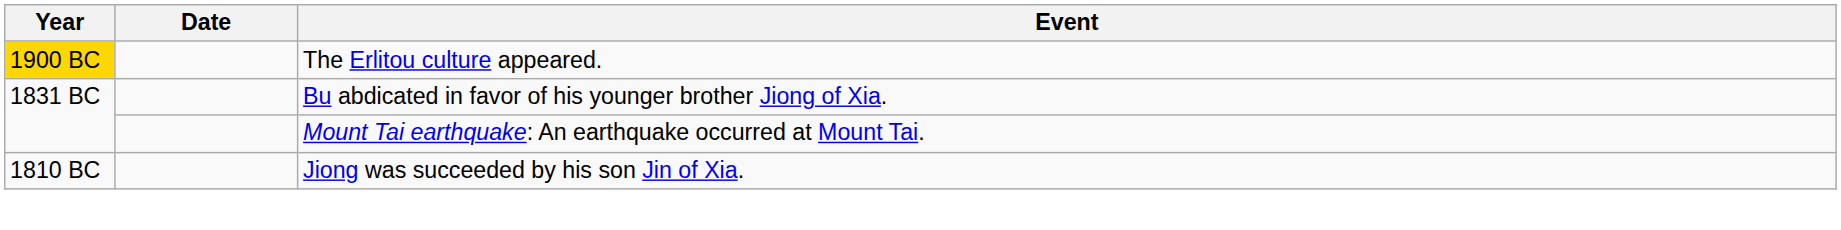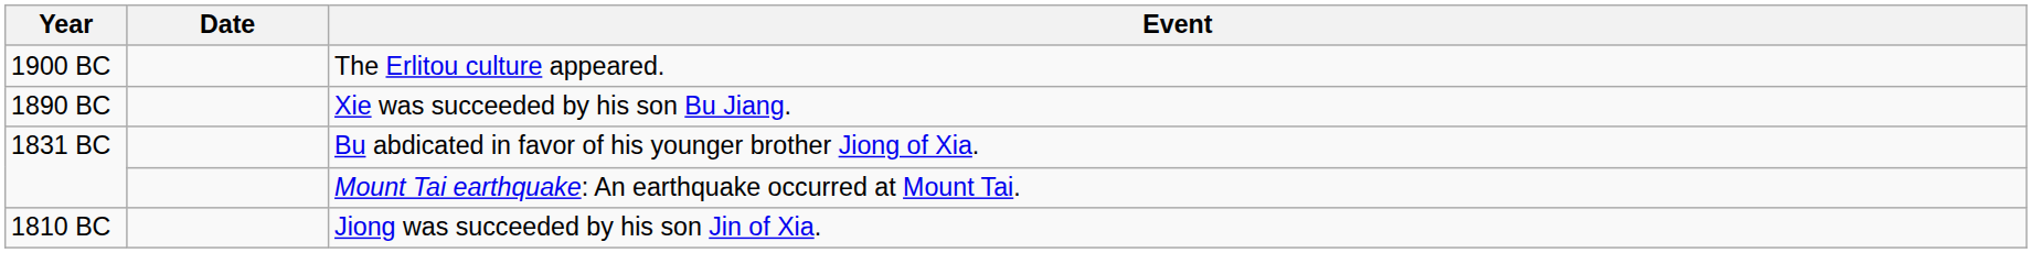The Erlitou culture appeared. | Year: gold background -> no background
+ row: 1890 BC | Xie was succeeded by his son Bu Jiang.
